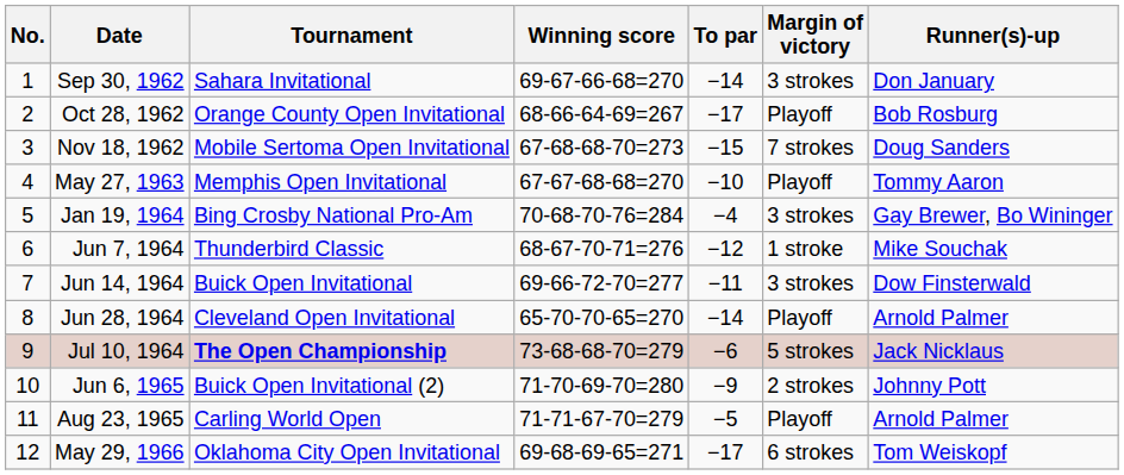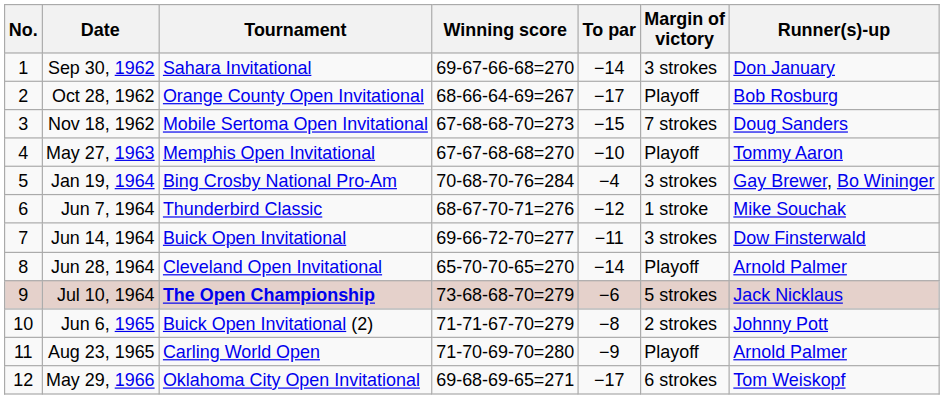Jun 6, 1965 | Winning score: 71-70-69-70=280 -> 71-71-67-70=279
Jun 6, 1965 | To par: −9 -> −8
Aug 23, 1965 | Winning score: 71-71-67-70=279 -> 71-70-69-70=280
Aug 23, 1965 | To par: −5 -> −9
